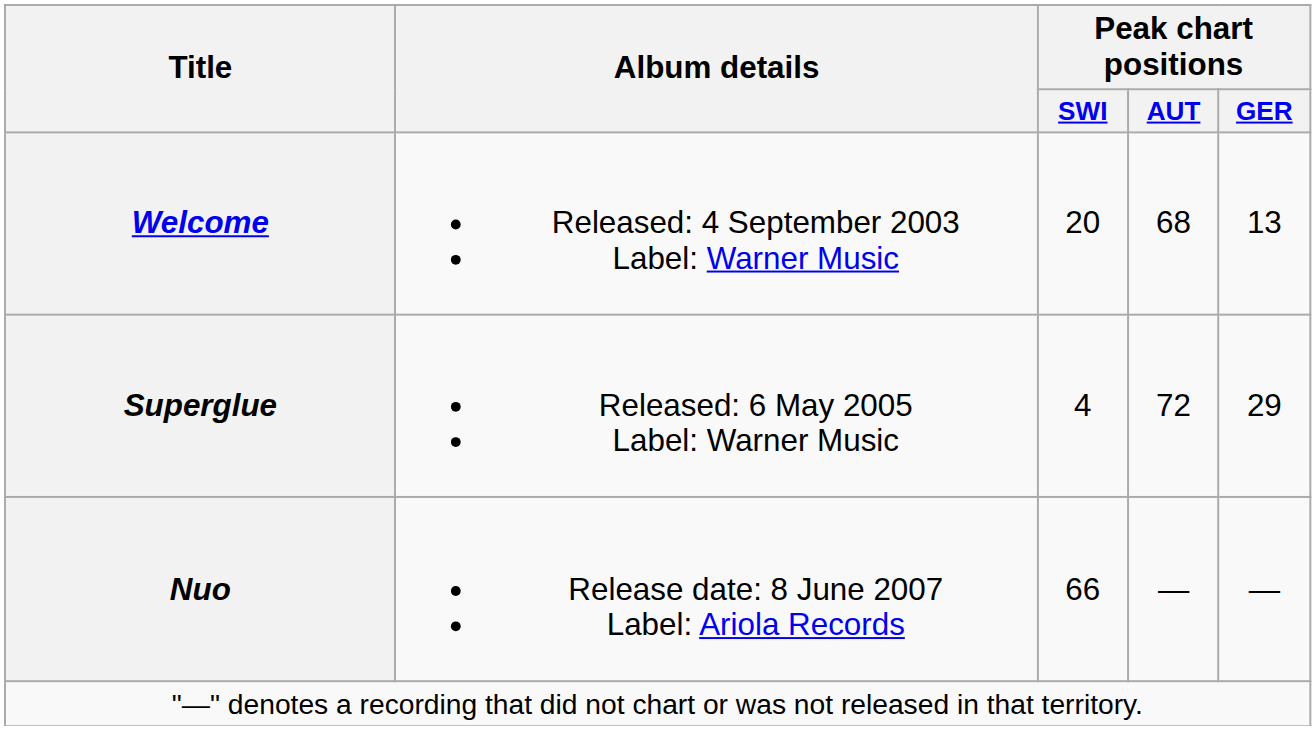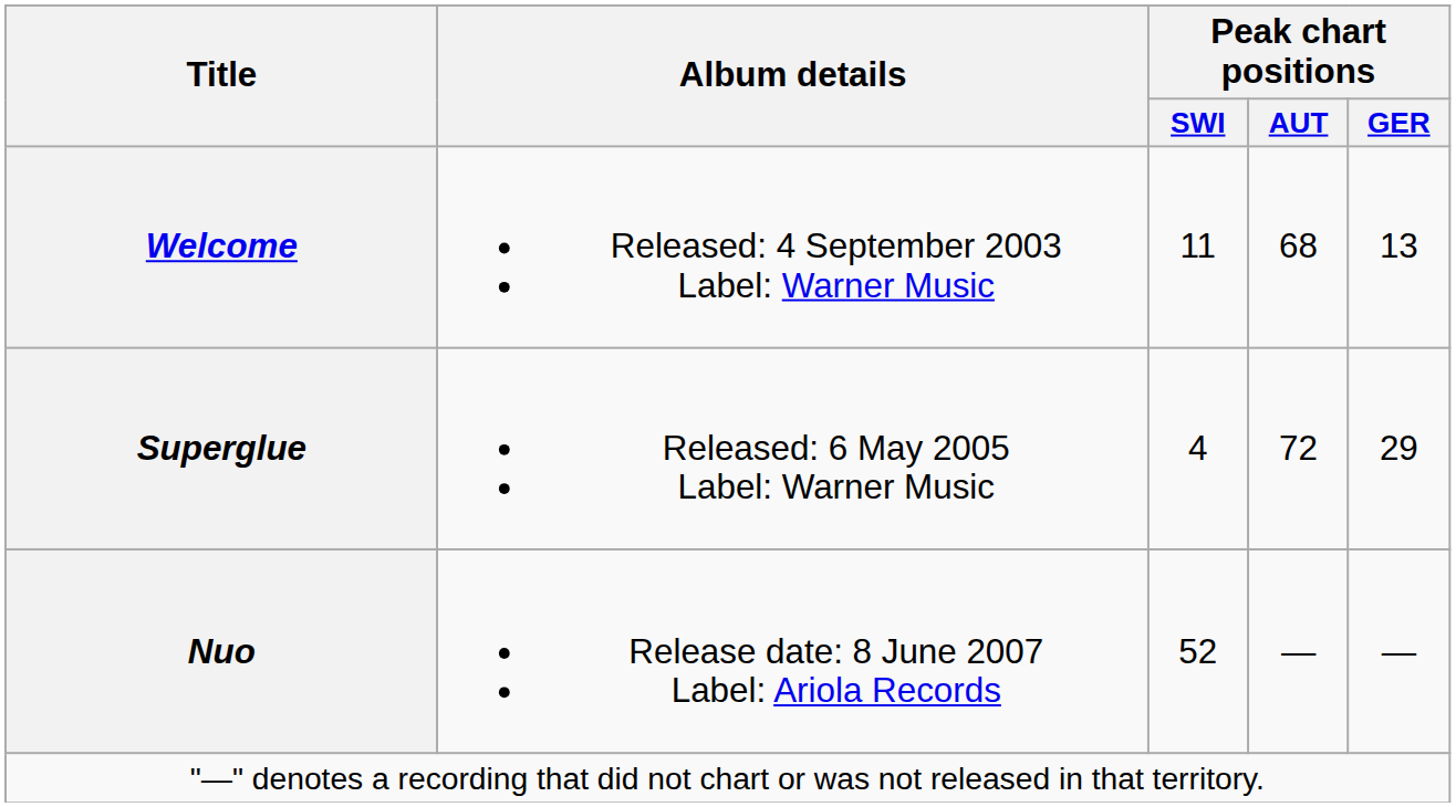Welcome | Peak chart positions / SWI: 20 -> 11
Nuo | Peak chart positions / SWI: 66 -> 52
